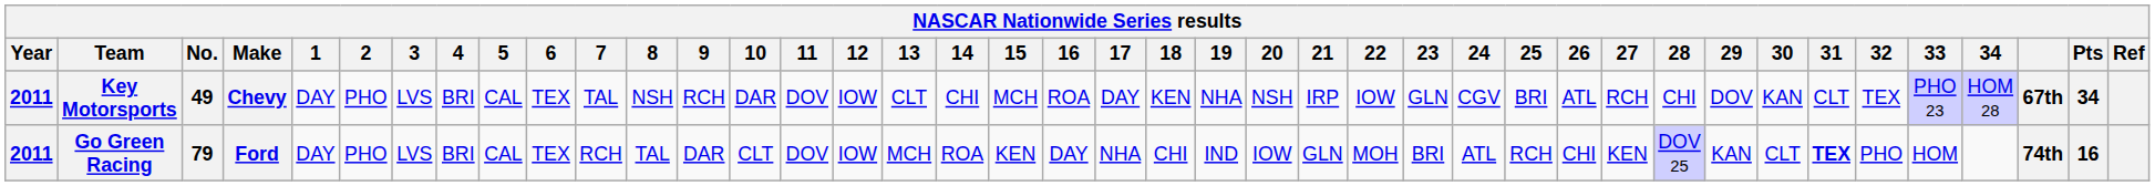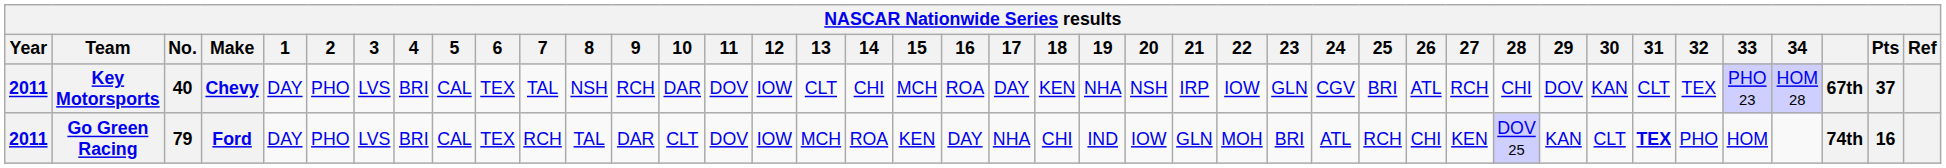Key Motorsports | No.: 49 -> 40
Key Motorsports | Pts: 34 -> 37
